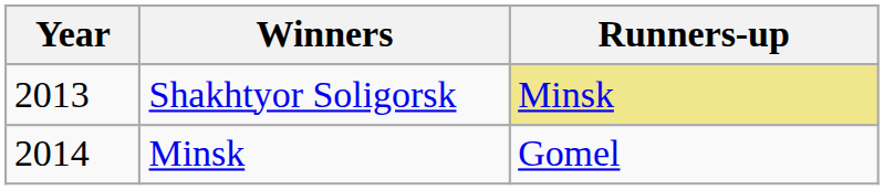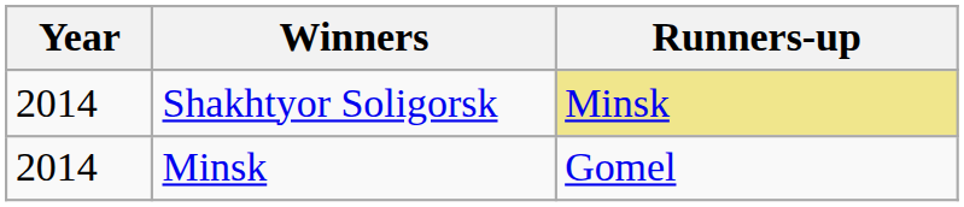Shakhtyor Soligorsk | Year: 2013 -> 2014
